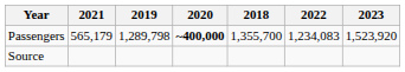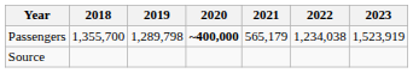columns swapped: 2018 <-> 2021
Passengers | 2022: 1,234,083 -> 1,234,038
Passengers | 2023: 1,523,920 -> 1,523,919
